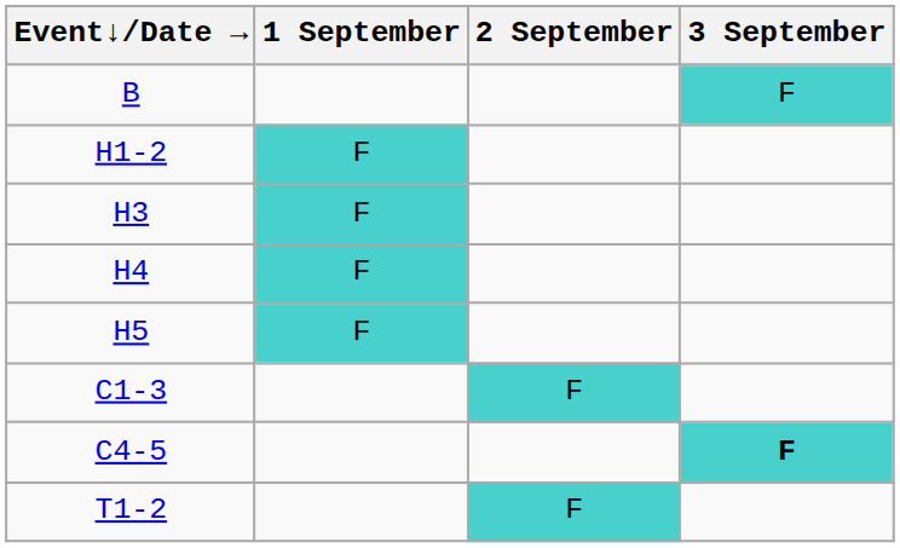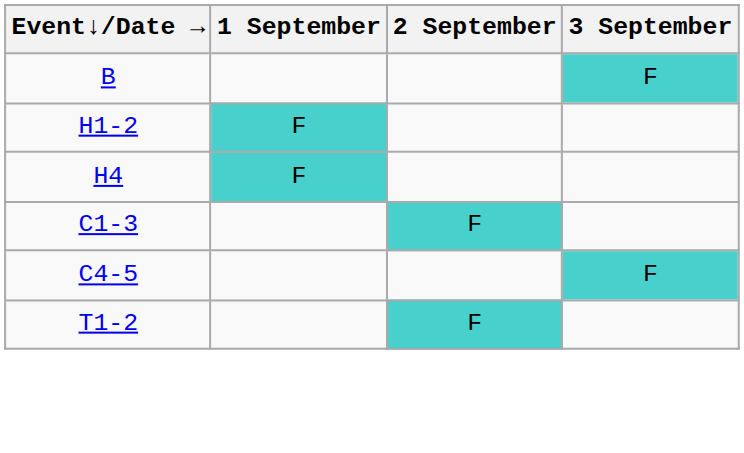- row: H3 | F
- row: H5 | F
C4-5 | 3 September: bold -> normal
